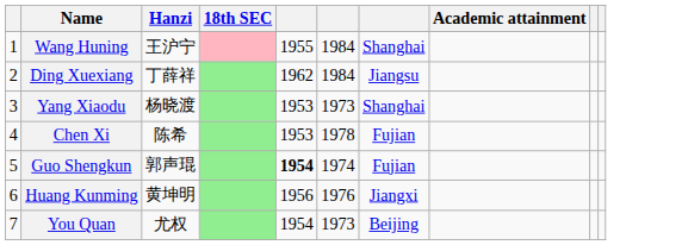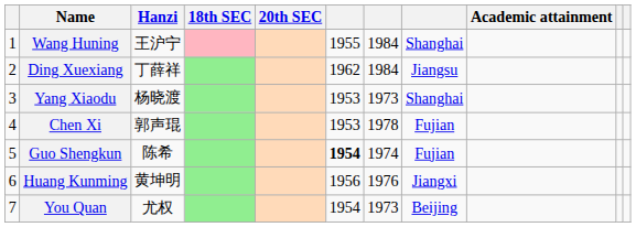+ column: 20th SEC
Chen Xi | Hanzi: 陈希 -> 郭声琨
Guo Shengkun | Hanzi: 郭声琨 -> 陈希
